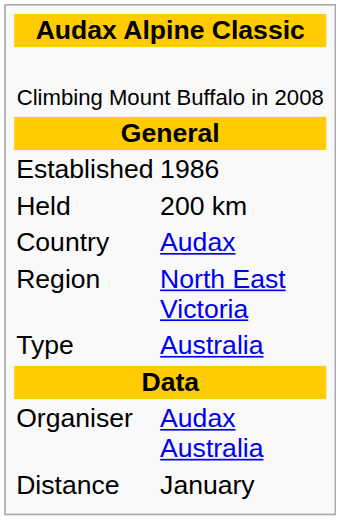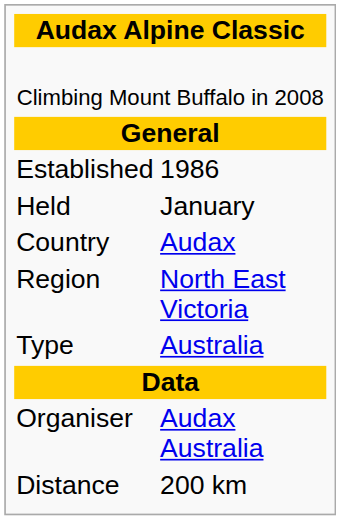Held | column 2: 200 km -> January
Distance | column 2: January -> 200 km
